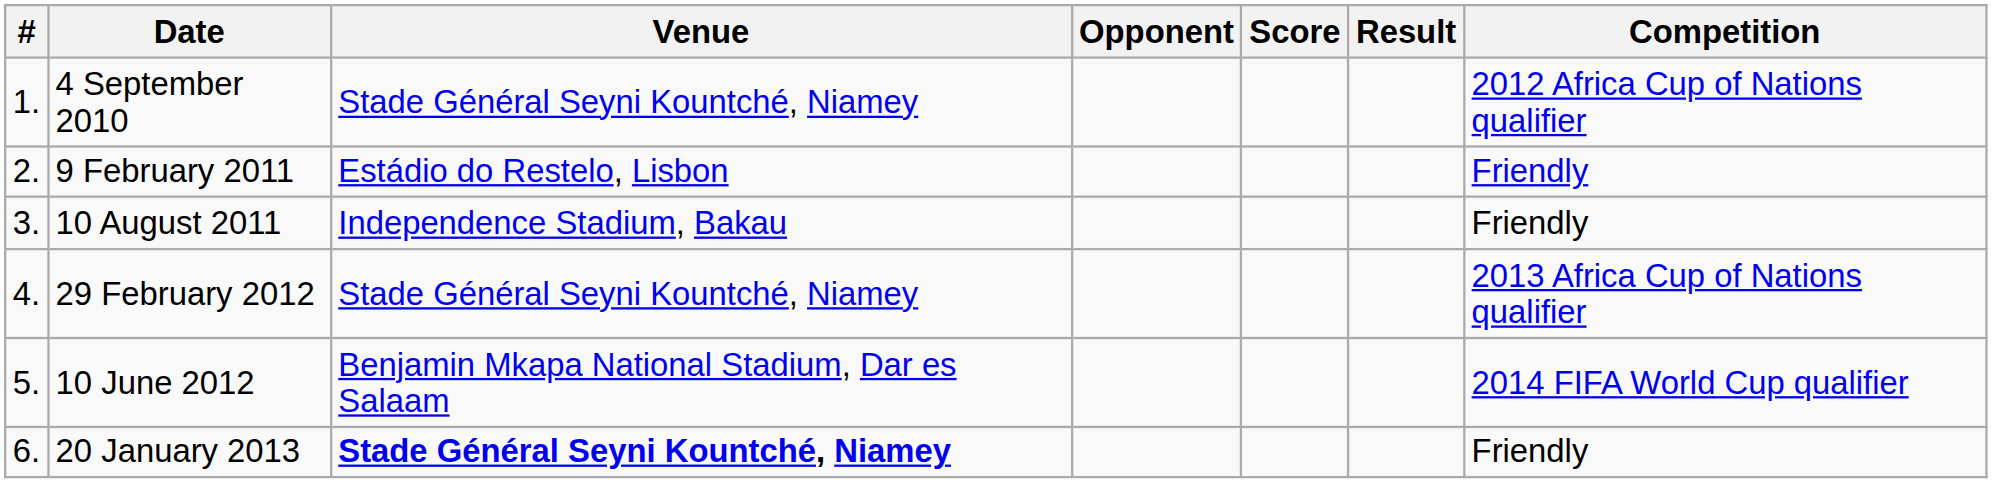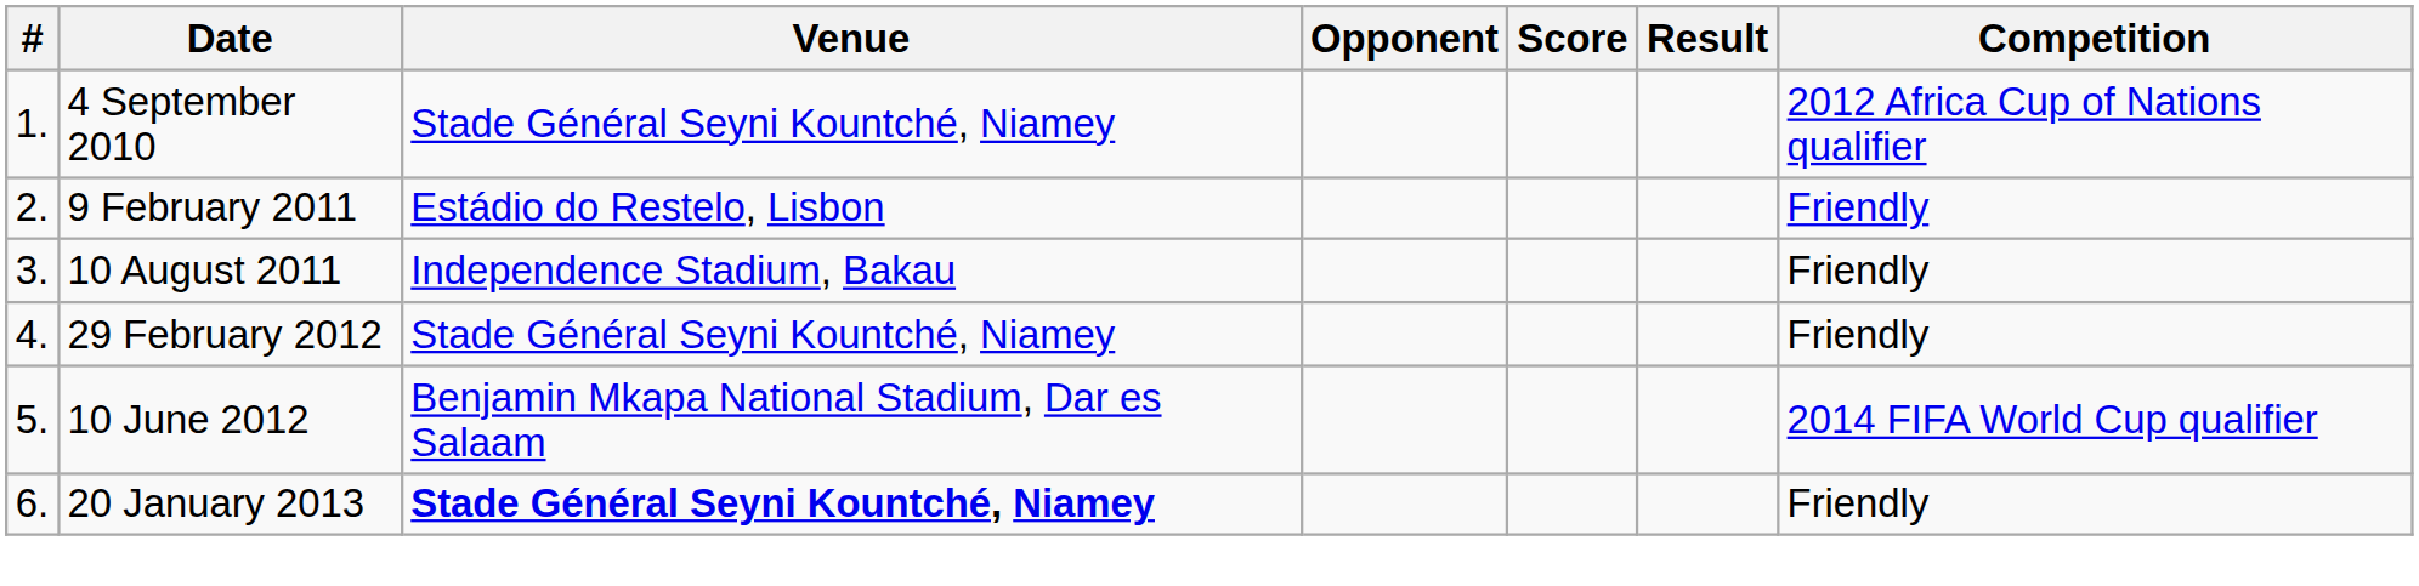29 February 2012 | Competition: 2013 Africa Cup of Nations qualifier -> Friendly
